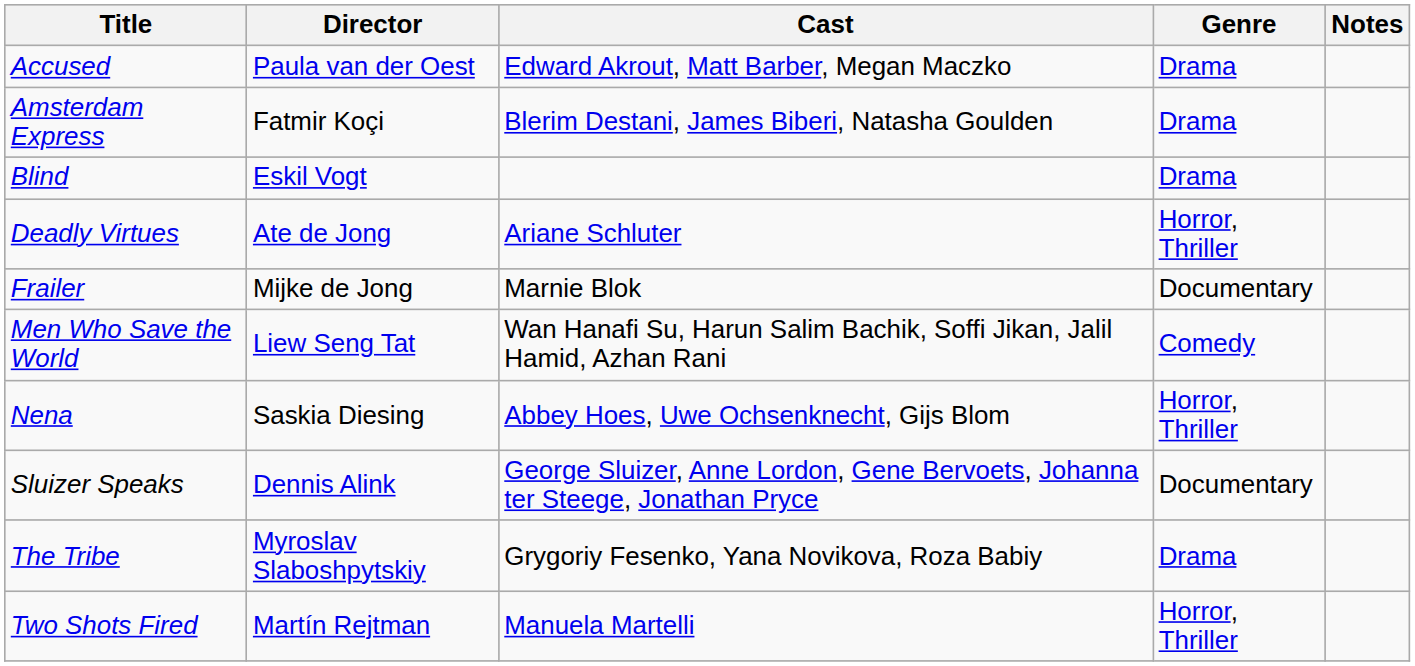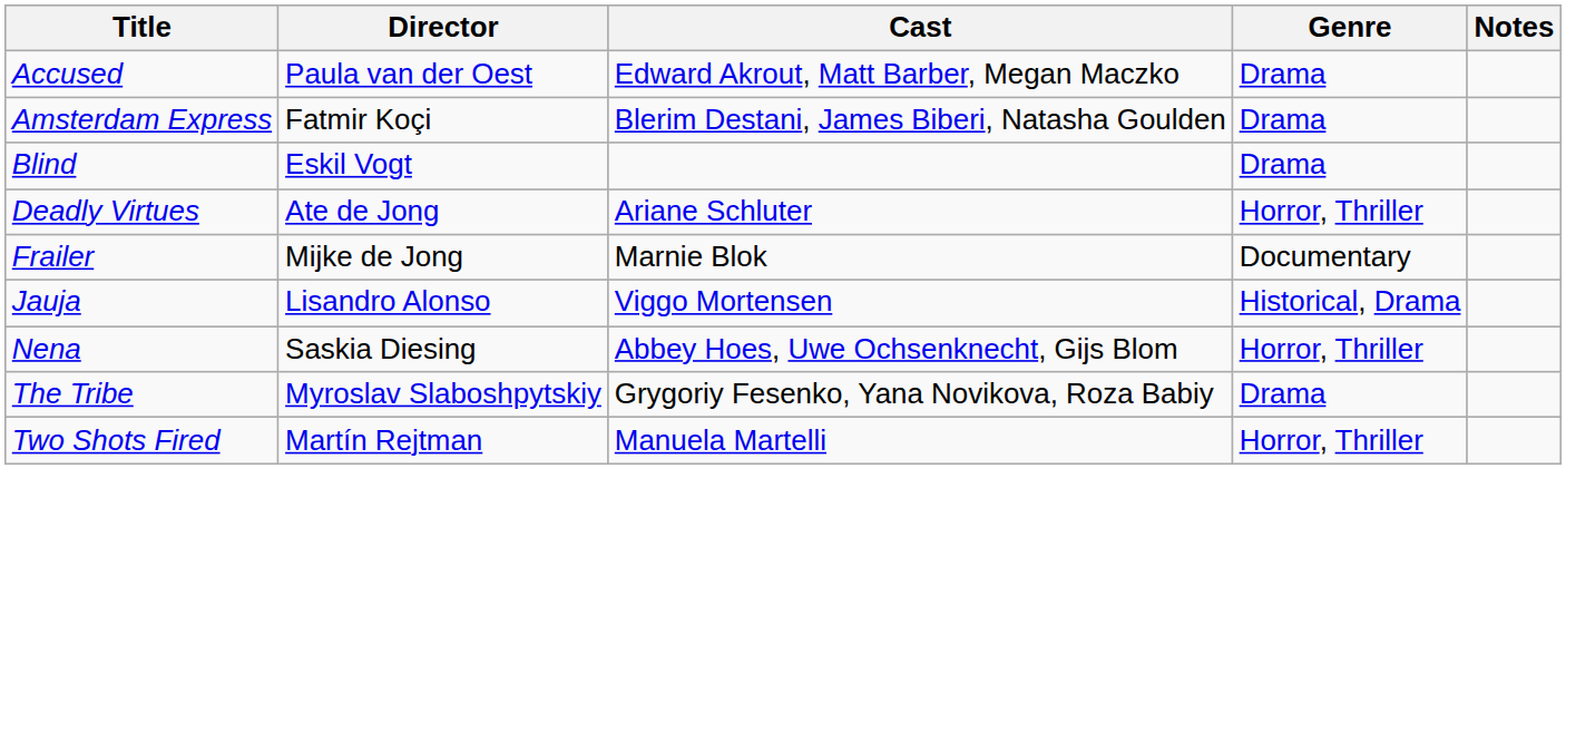+ row: Jauja | Lisandro Alonso | Viggo Mortensen | Historical, Drama
- row: Men Who Save the World | Liew Seng Tat | Wan Hanafi Su, Harun Salim Bachik, Soffi Jikan, Jalil Hamid, Azhan Rani | Comedy
- row: Sluizer Speaks | Dennis Alink | George Sluizer, Anne Lordon, Gene Bervoets, Johanna ter Steege, Jonathan Pryce | Documentary
